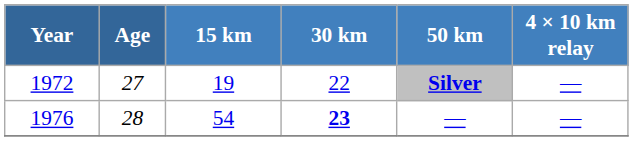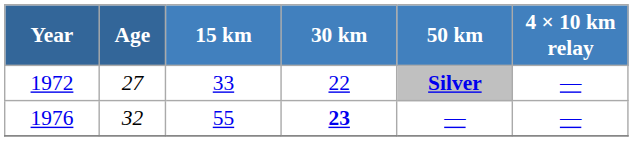1972 | 15 km: 19 -> 33
1976 | Age: 28 -> 32
1976 | 15 km: 54 -> 55
